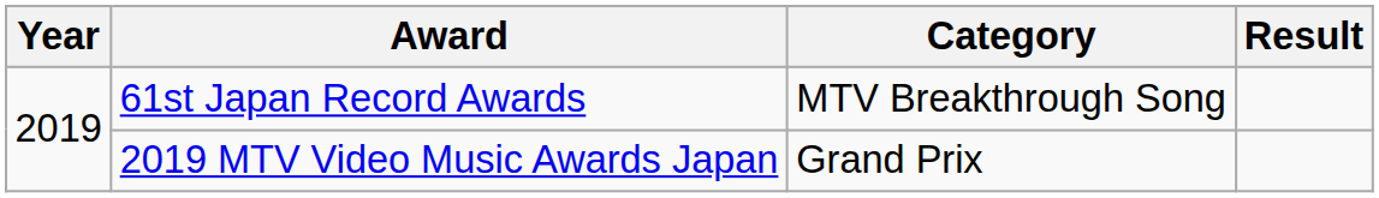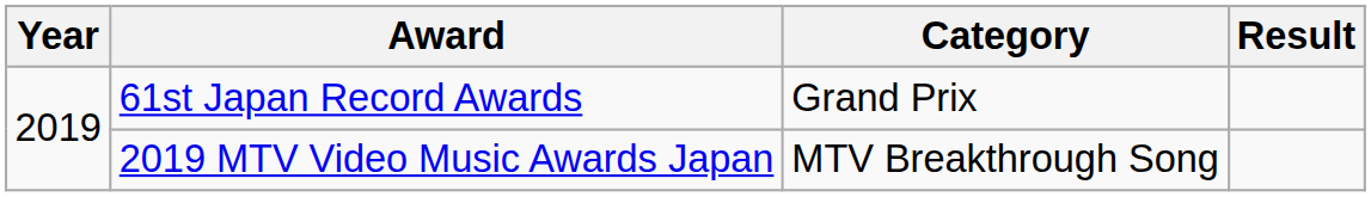61st Japan Record Awards | Category: MTV Breakthrough Song -> Grand Prix
2019 MTV Video Music Awards Japan | Category: Grand Prix -> MTV Breakthrough Song
